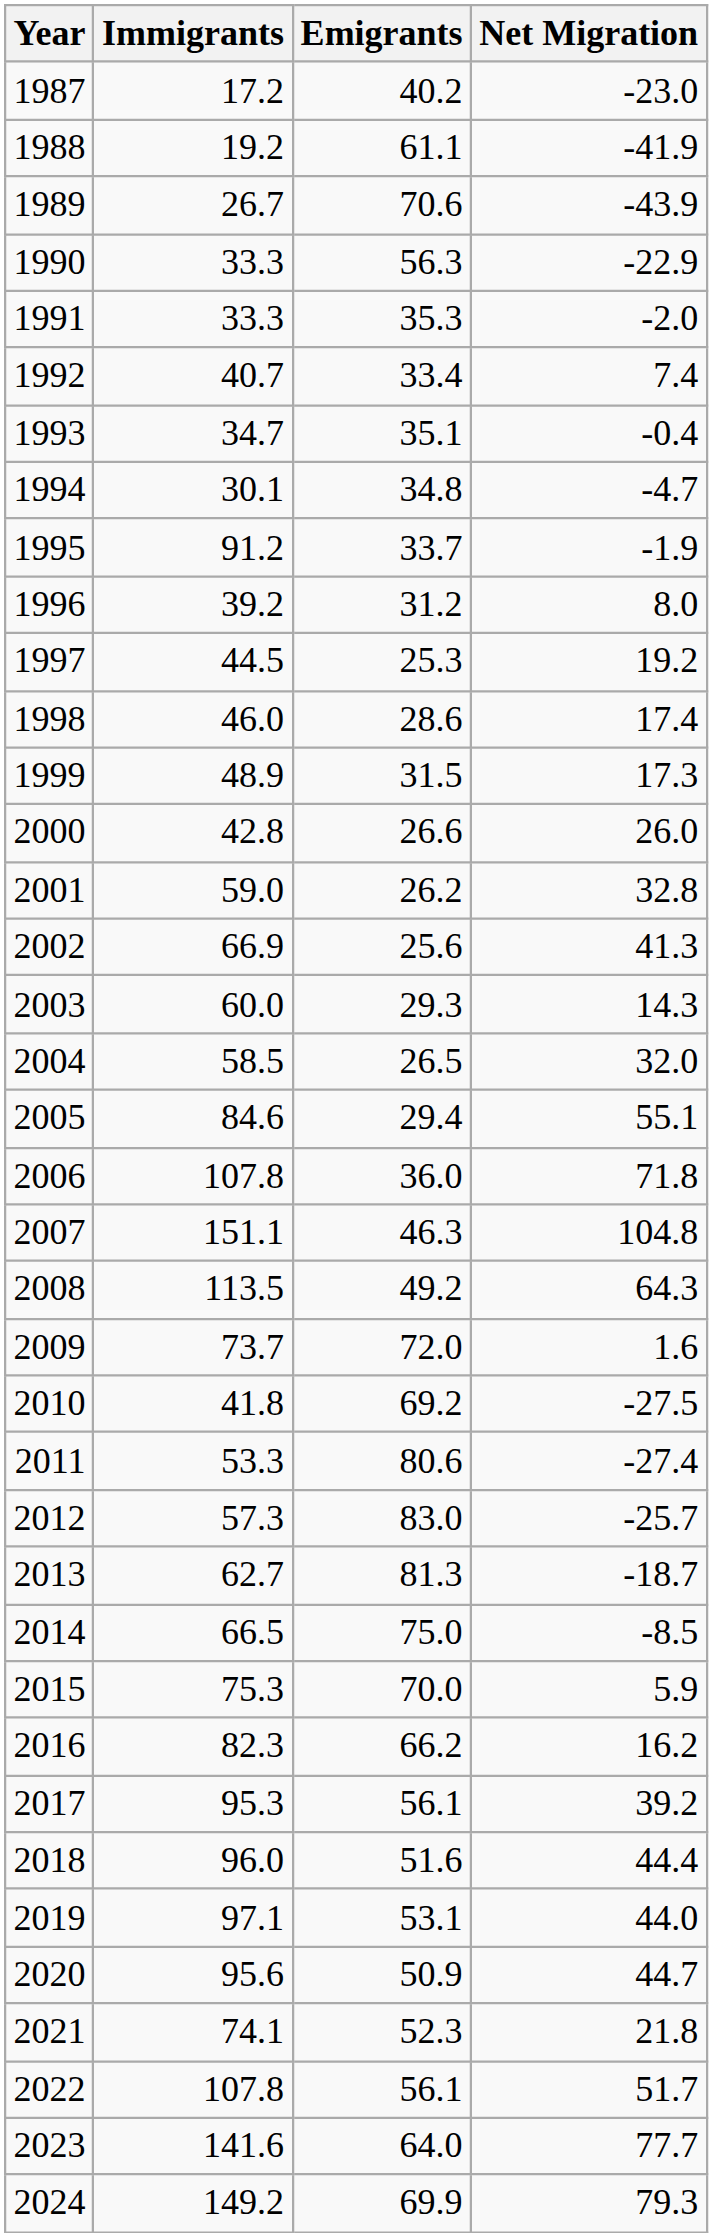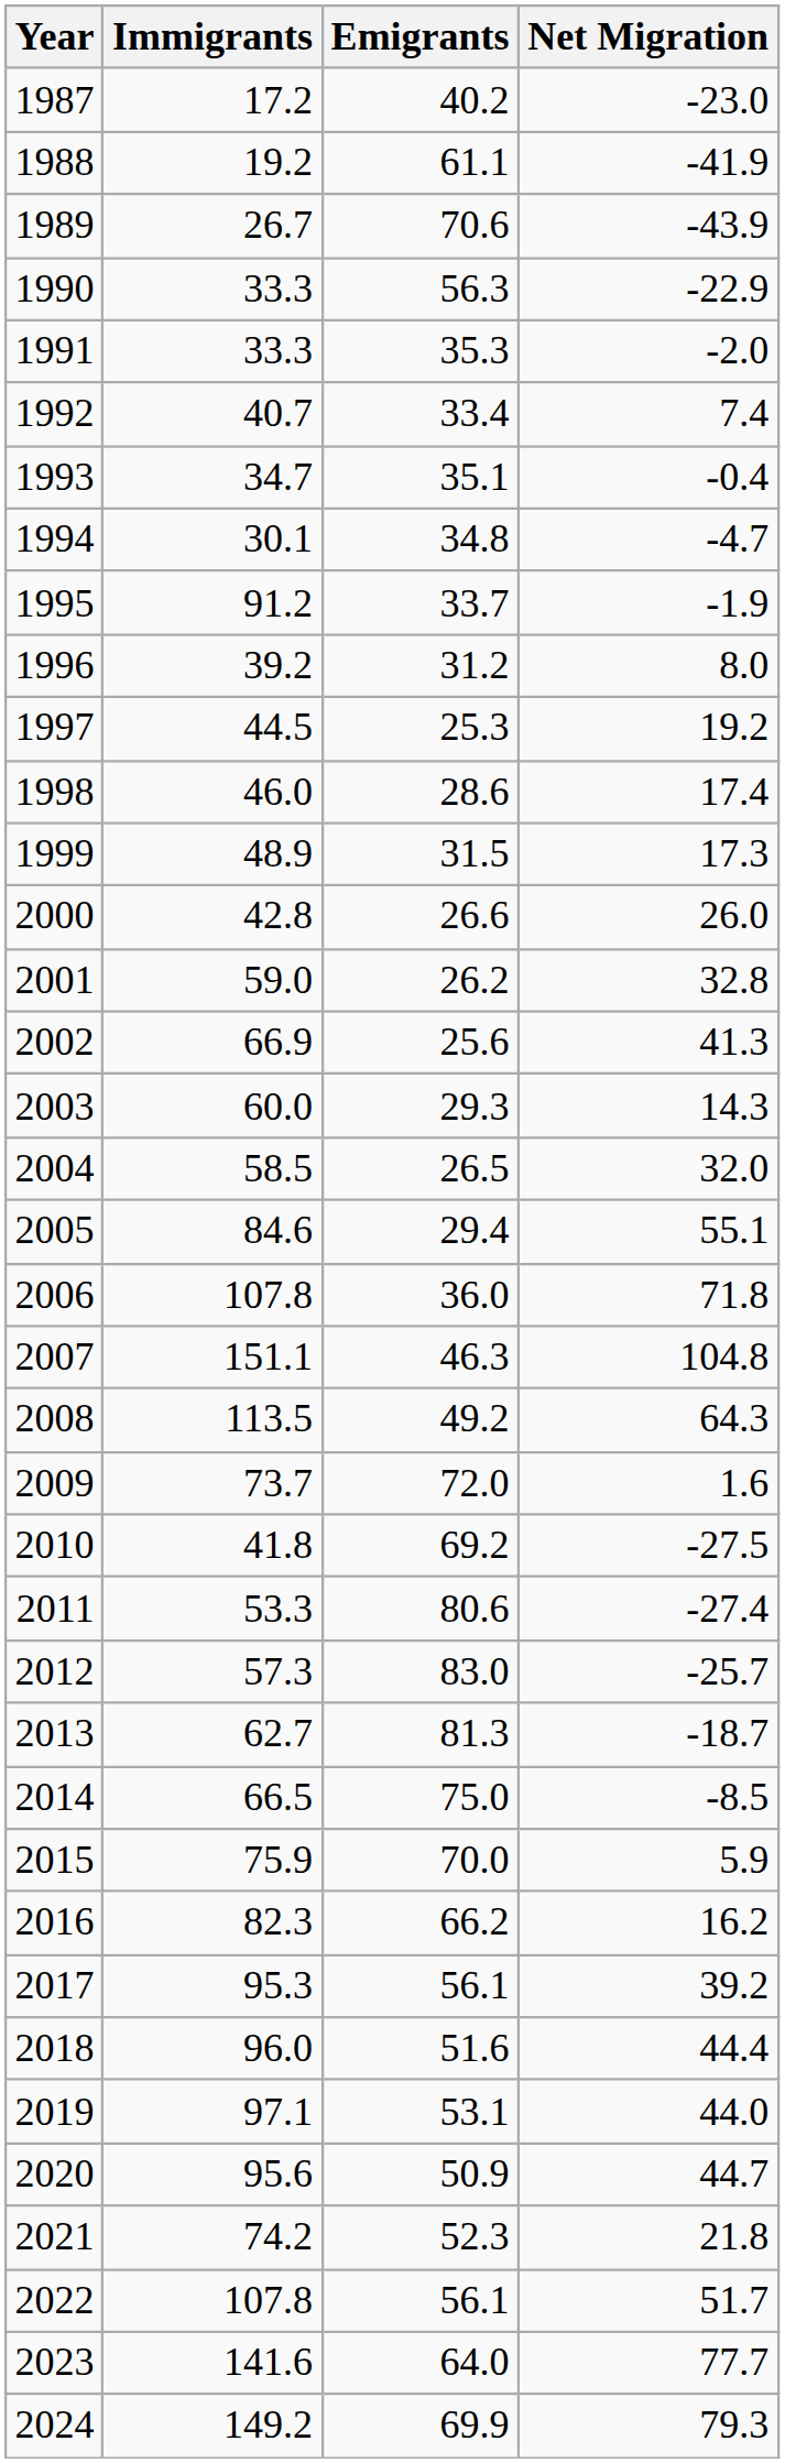2015 | Immigrants: 75.3 -> 75.9
2021 | Immigrants: 74.1 -> 74.2
